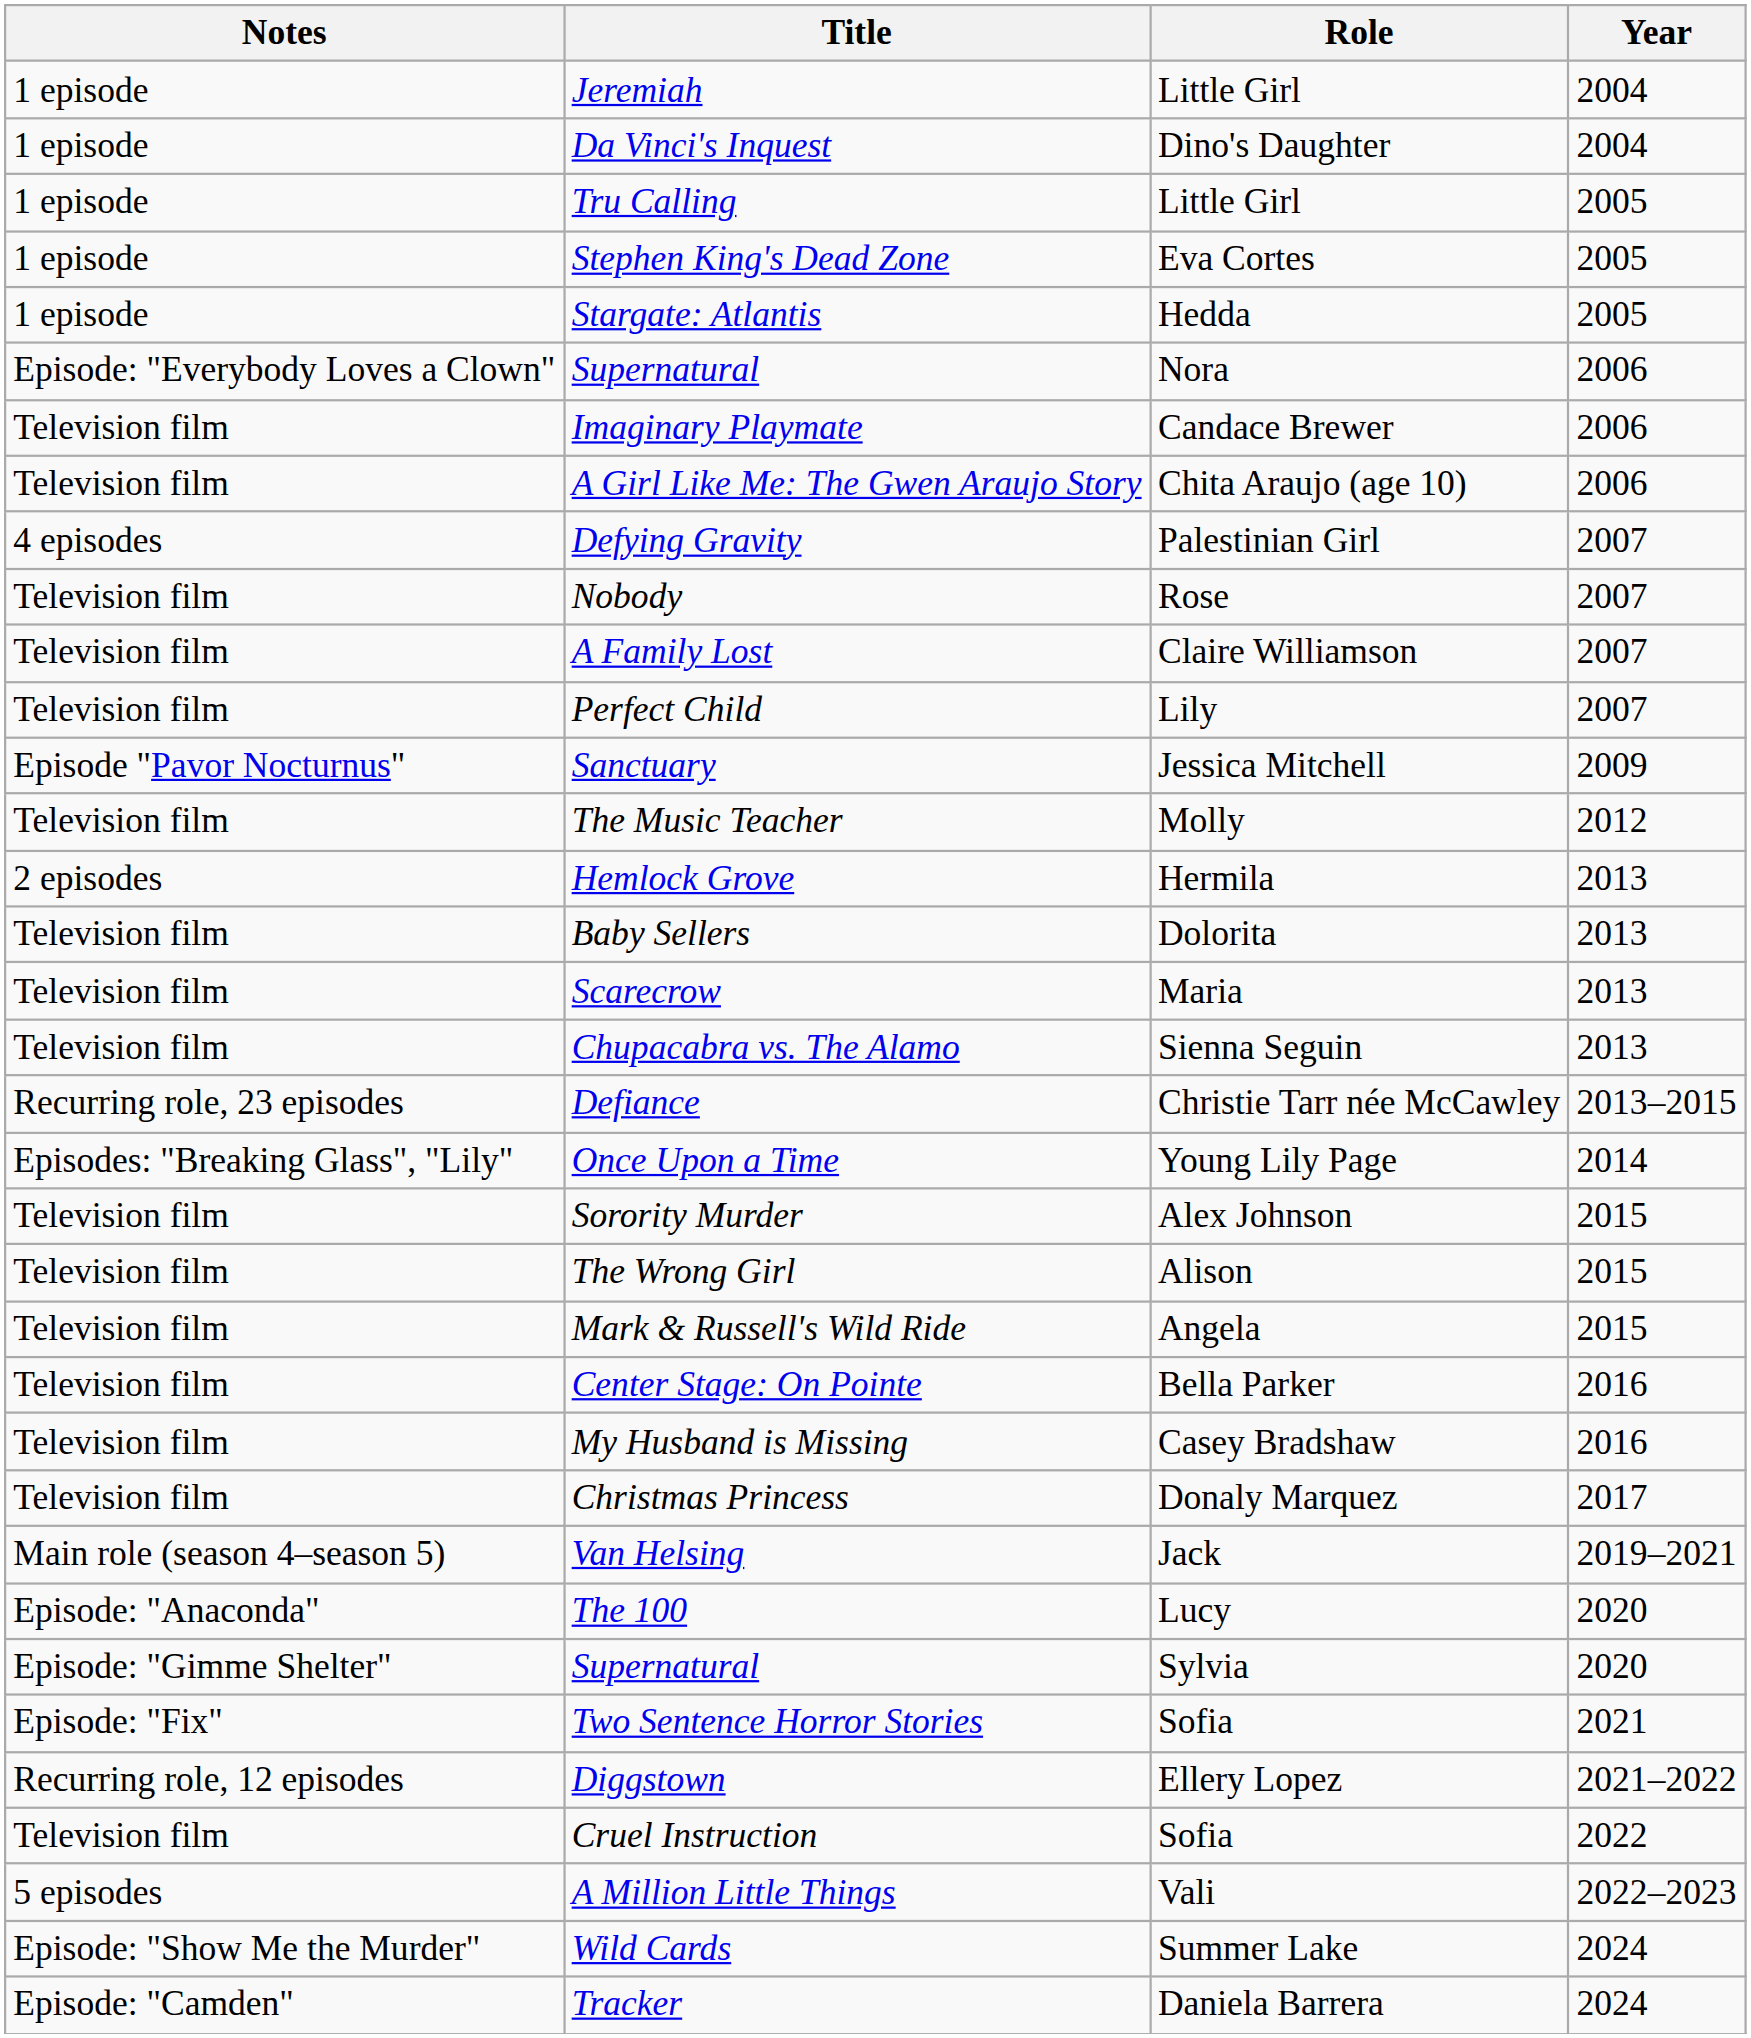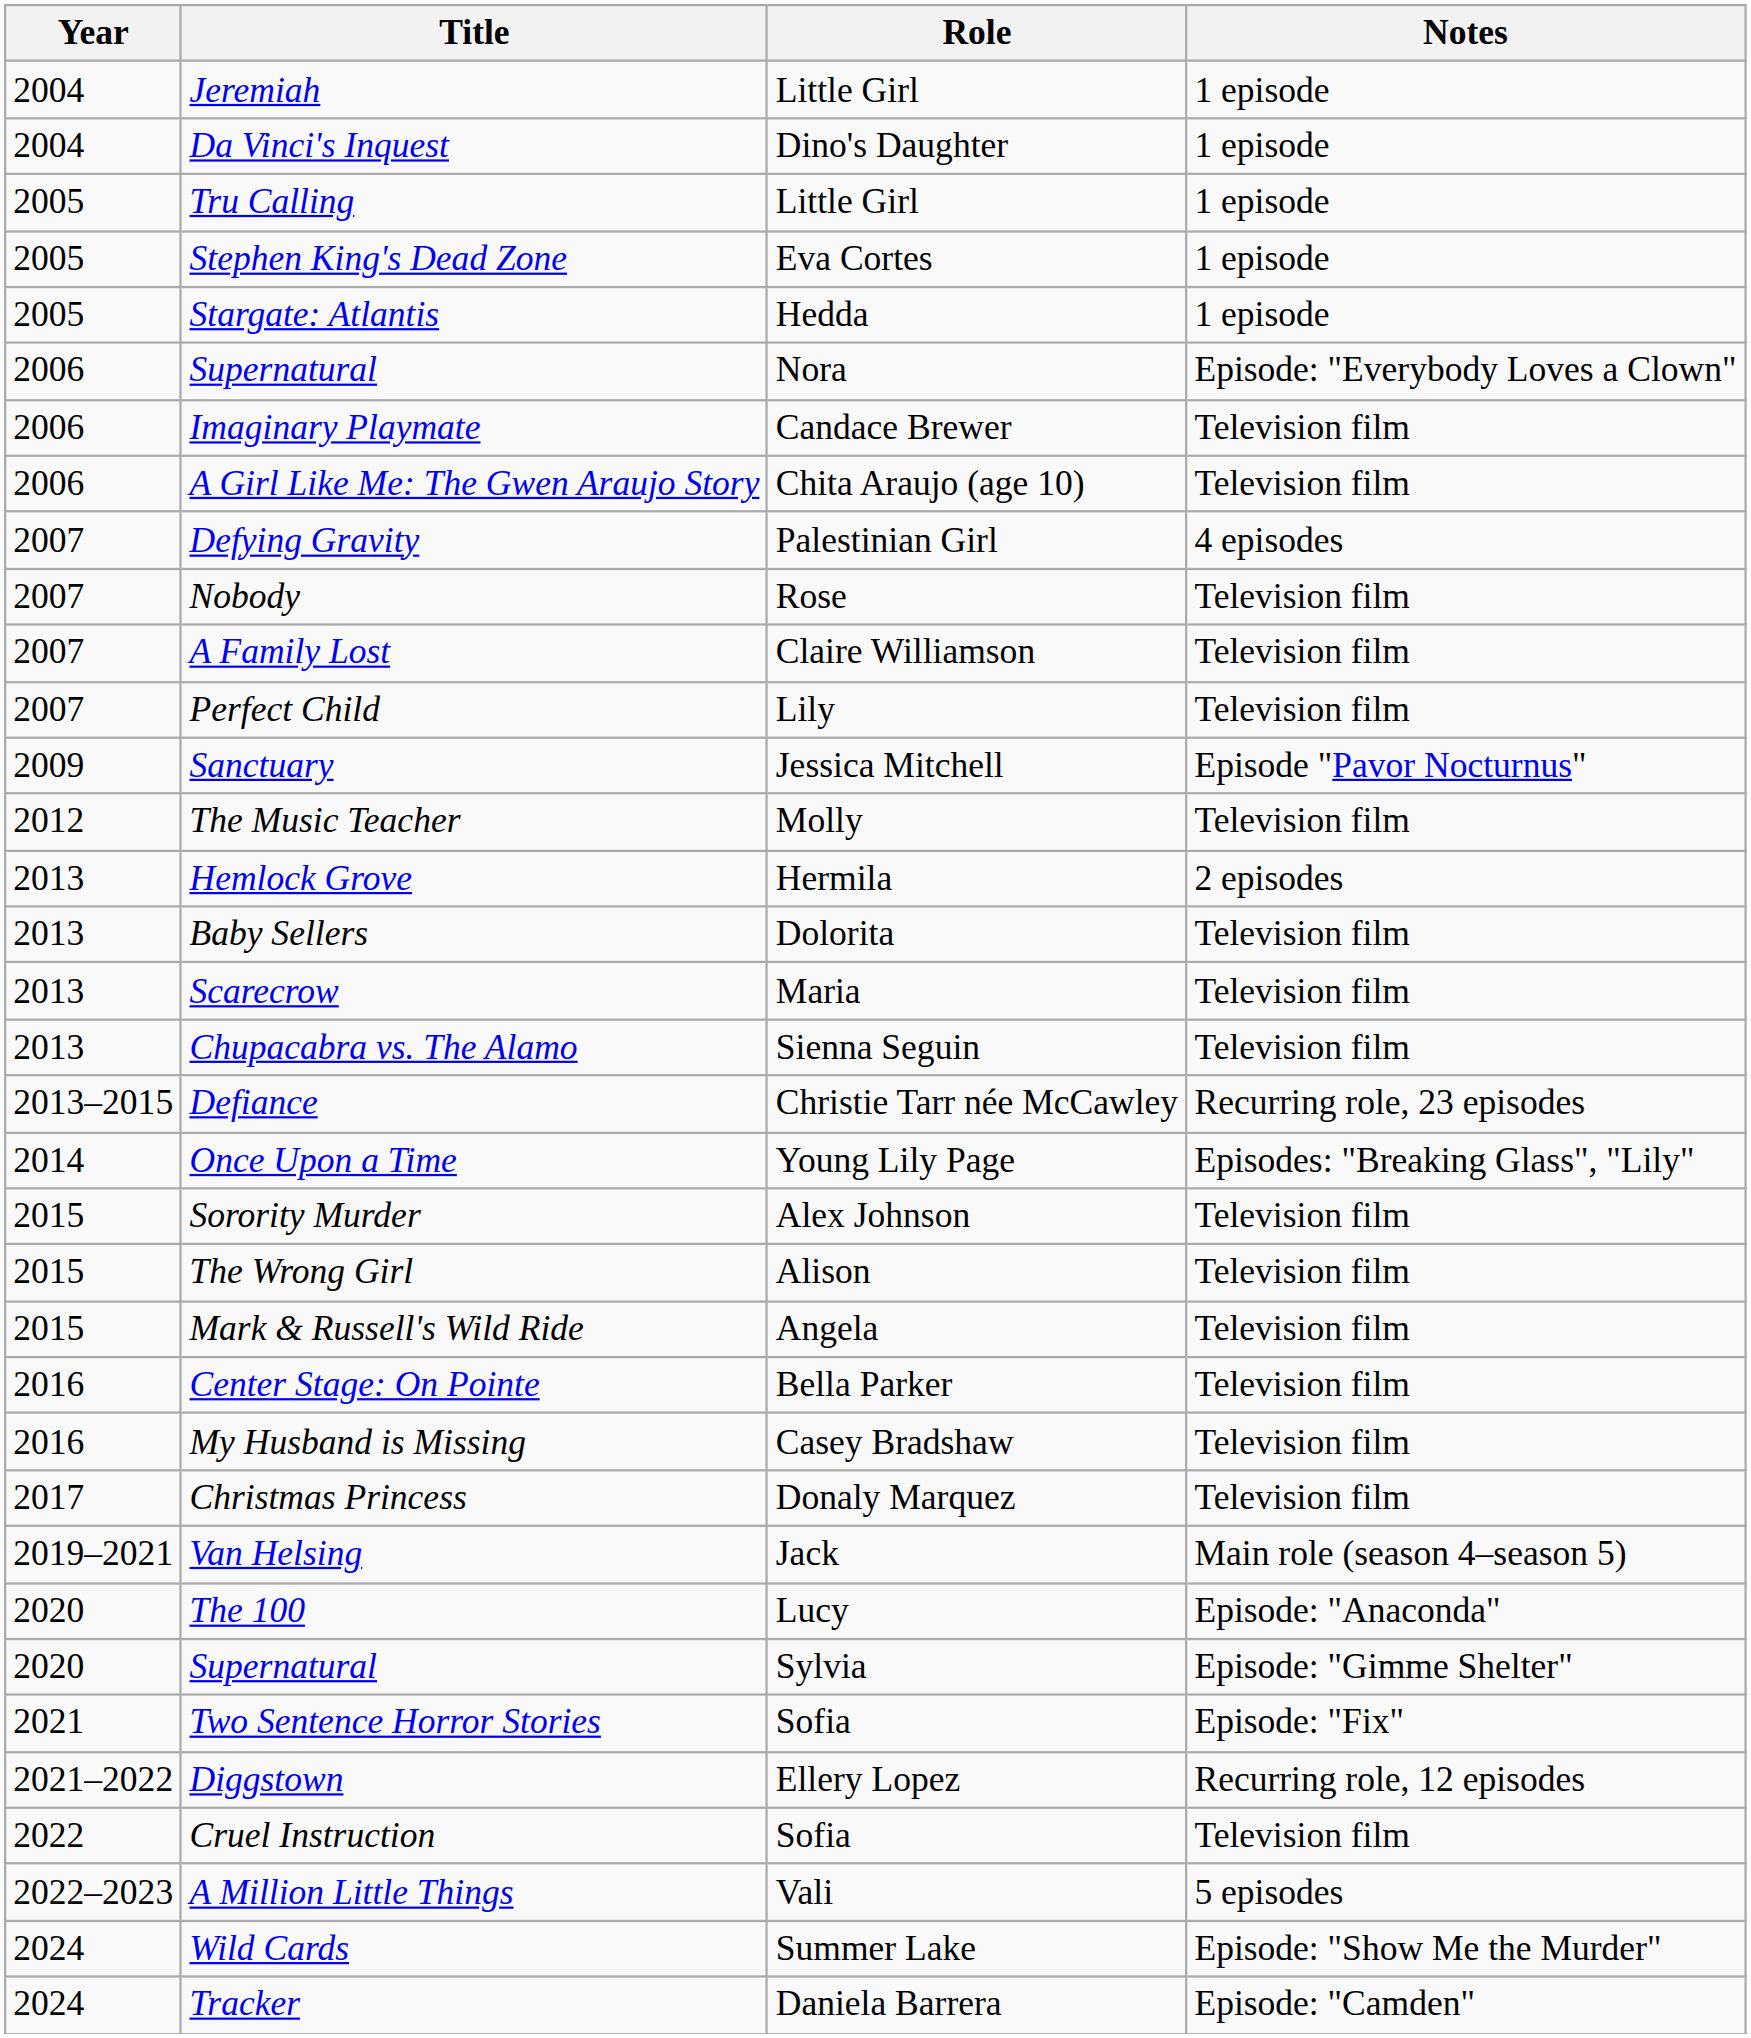columns swapped: Year <-> Notes
